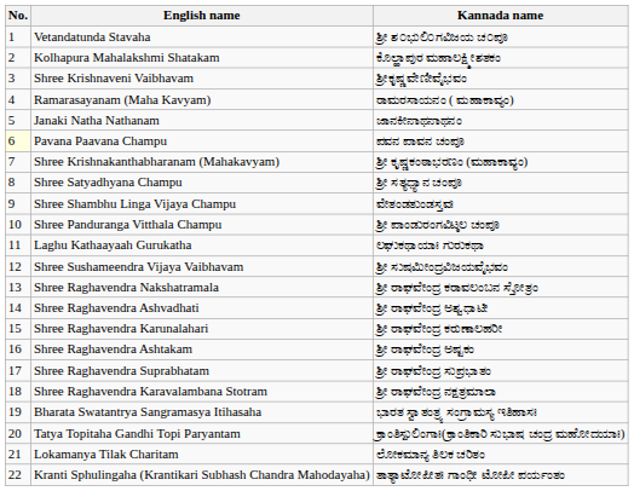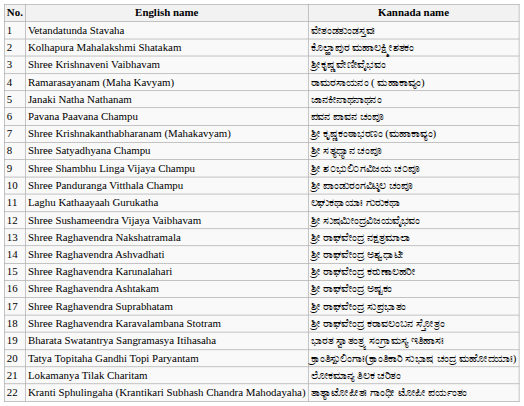Vetandatunda Stavaha | Kannada name: ಶ್ರೀ ಶ೦ಭುಲಿ೦ಗವಿಜಯ ಚ೦ಪೂ -> ವೇತಂಡತುಂಡಸ್ತವಃ
Pavana Paavana Champu | No.: lightyellow background -> no background
Shree Shambhu Linga Vijaya Champu | Kannada name: ವೇತಂಡತುಂಡಸ್ತವಃ -> ಶ್ರೀ ಶ೦ಭುಲಿ೦ಗವಿಜಯ ಚ೦ಪೂ
Shree Raghavendra Nakshatramala | Kannada name: ಶ್ರೀ ರಾಘವೇಂದ್ರ ಕರಾವಲಂಬನ ಸ್ತೋತ್ರಂ -> ಶ್ರೀ ರಾಘವೇಂದ್ರ ನಕ್ಷತ್ರಮಾಲಾ
Shree Raghavendra Karavalambana Stotram | Kannada name: ಶ್ರೀ ರಾಘವೇಂದ್ರ ನಕ್ಷತ್ರಮಾಲಾ -> ಶ್ರೀ ರಾಘವೇಂದ್ರ ಕರಾವಲಂಬನ ಸ್ತೋತ್ರಂ
